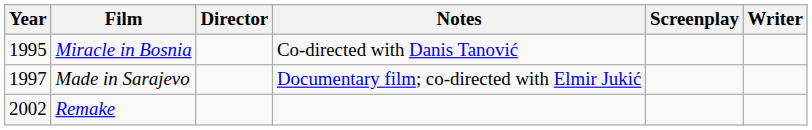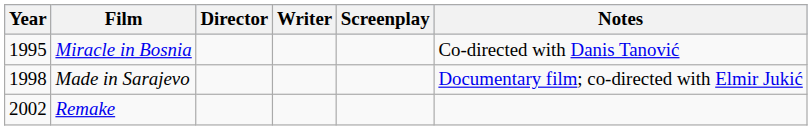columns swapped: Writer <-> Notes
Made in Sarajevo | Year: 1997 -> 1998
